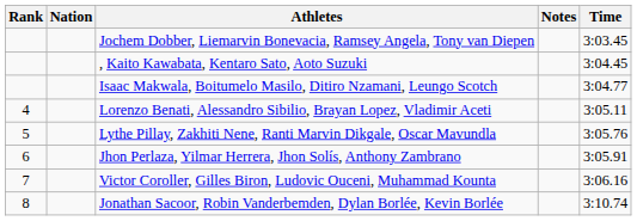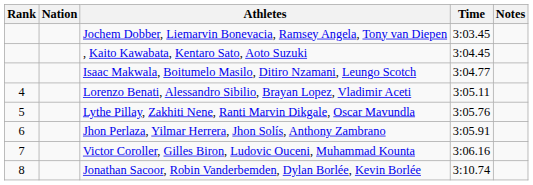columns swapped: Time <-> Notes
